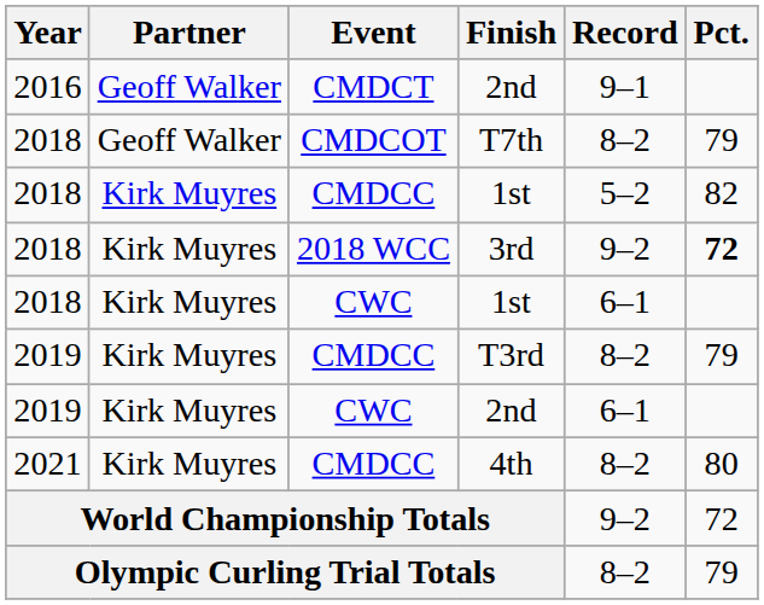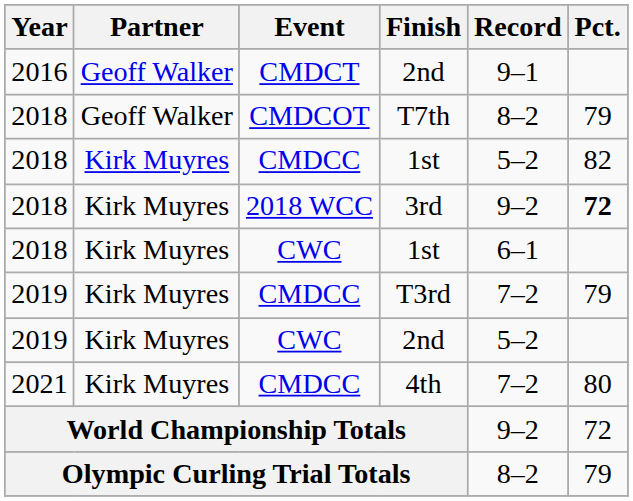T3rd | Record: 8–2 -> 7–2
CWC / 2nd | Record: 6–1 -> 5–2
4th | Record: 8–2 -> 7–2
